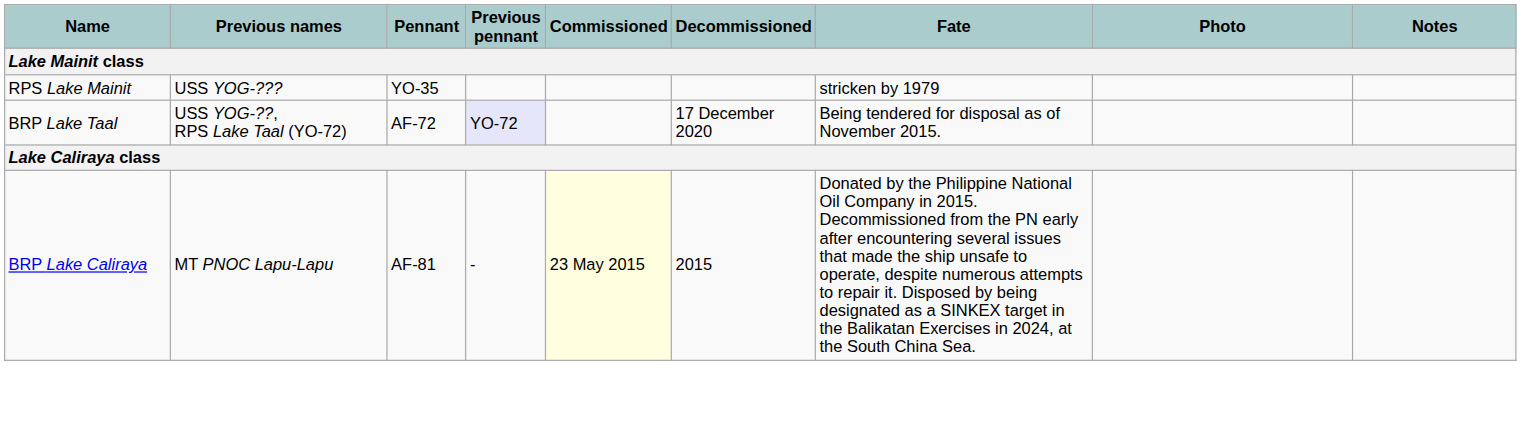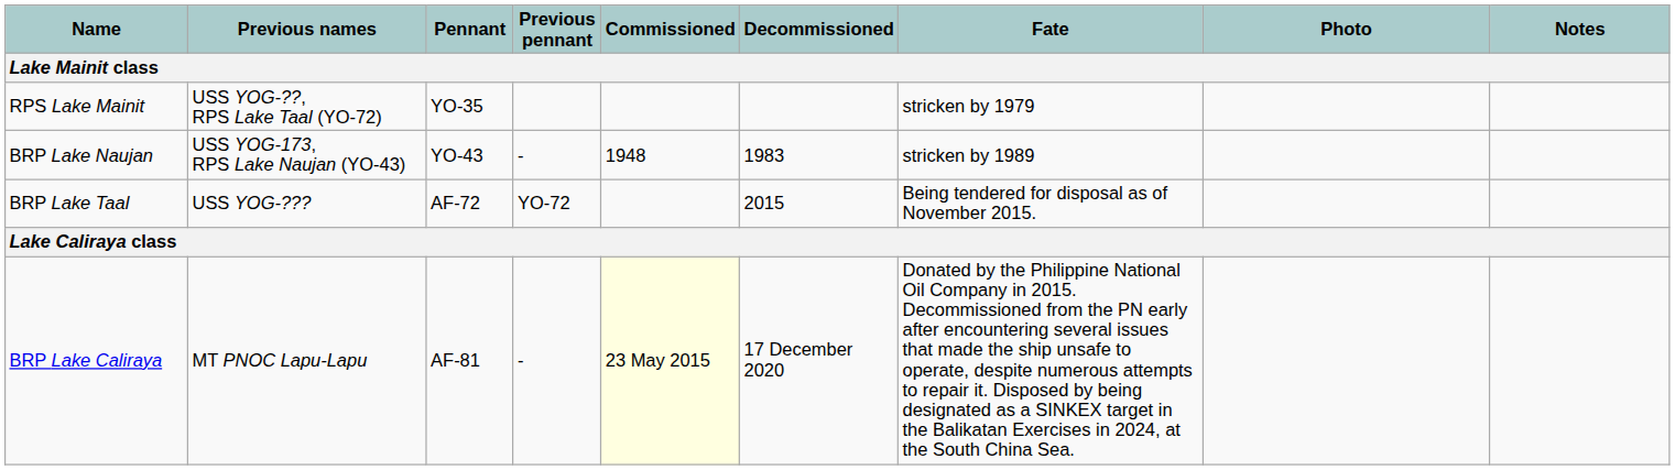RPS Lake Mainit | Previous names: USS YOG-??? -> USS YOG-??, RPS Lake Taal (YO-72)
+ row: BRP Lake Naujan | USS YOG-173, RPS Lake Naujan (YO-43) | YO-43 | - | 1948 | 1983 | stricken by 1989
BRP Lake Taal | Previous names: USS YOG-??, RPS Lake Taal (YO-72) -> USS YOG-???
BRP Lake Taal | Previous pennant: lavender background -> no background
BRP Lake Taal | Decommissioned: 17 December 2020 -> 2015
BRP Lake Caliraya | Decommissioned: 2015 -> 17 December 2020
